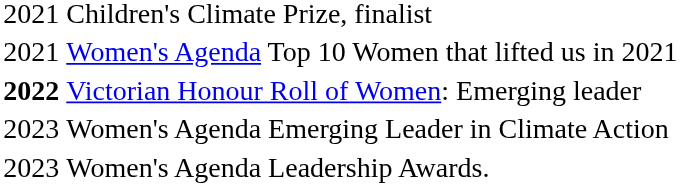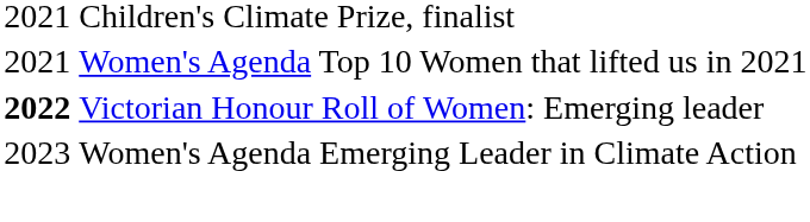- row: 2023 | Women's Agenda Leadership Awards.
